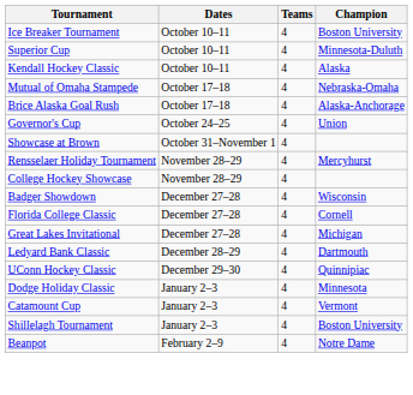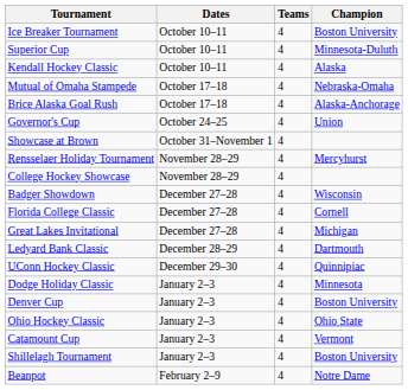+ row: Denver Cup | January 2–3 | 4 | Boston University
+ row: Ohio Hockey Classic | January 2–3 | 4 | Ohio State
